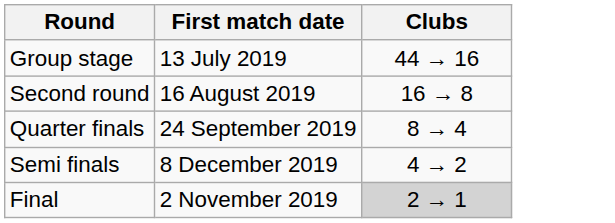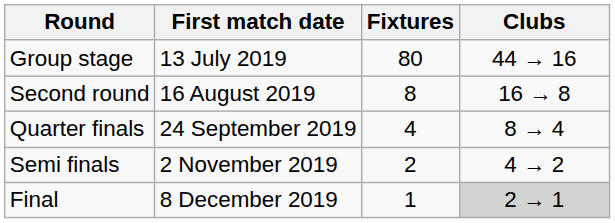+ column: Fixtures | 80 | 8 | 4 | 2 | 1
Semi finals | First match date: 8 December 2019 -> 2 November 2019
Final | First match date: 2 November 2019 -> 8 December 2019
